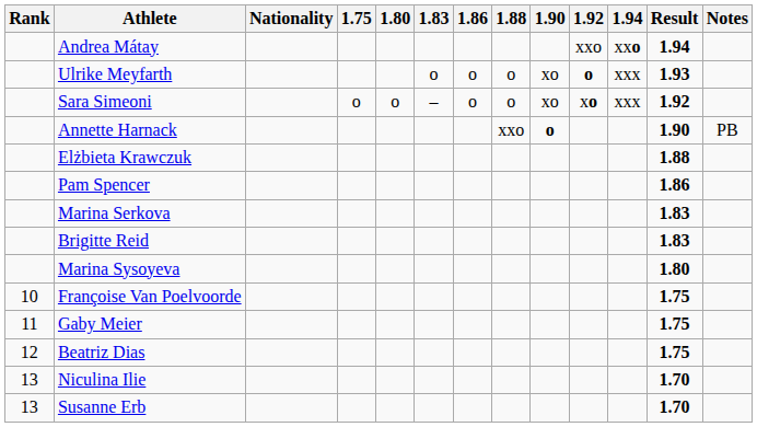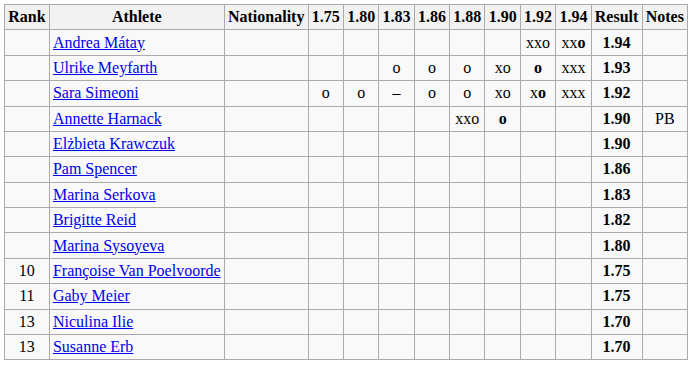Elżbieta Krawczuk | Result: 1.88 -> 1.90
Brigitte Reid | Result: 1.83 -> 1.82
- row: 12 | Beatriz Dias | 1.75
